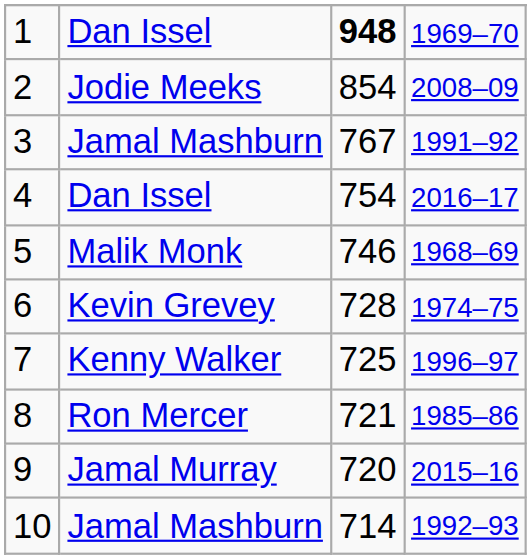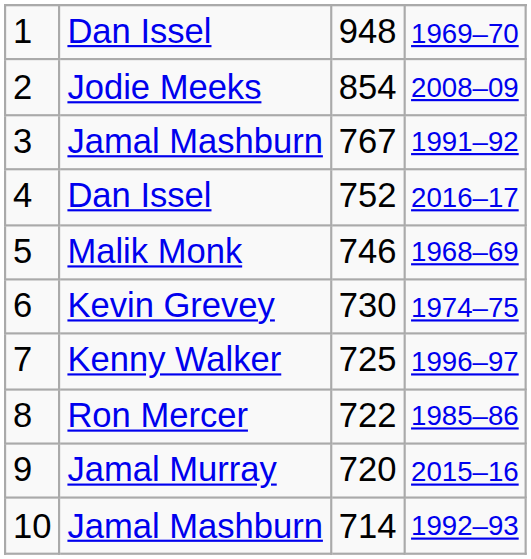1 | column 3: bold -> normal
4 | column 3: 754 -> 752
6 | column 3: 728 -> 730
8 | column 3: 721 -> 722
